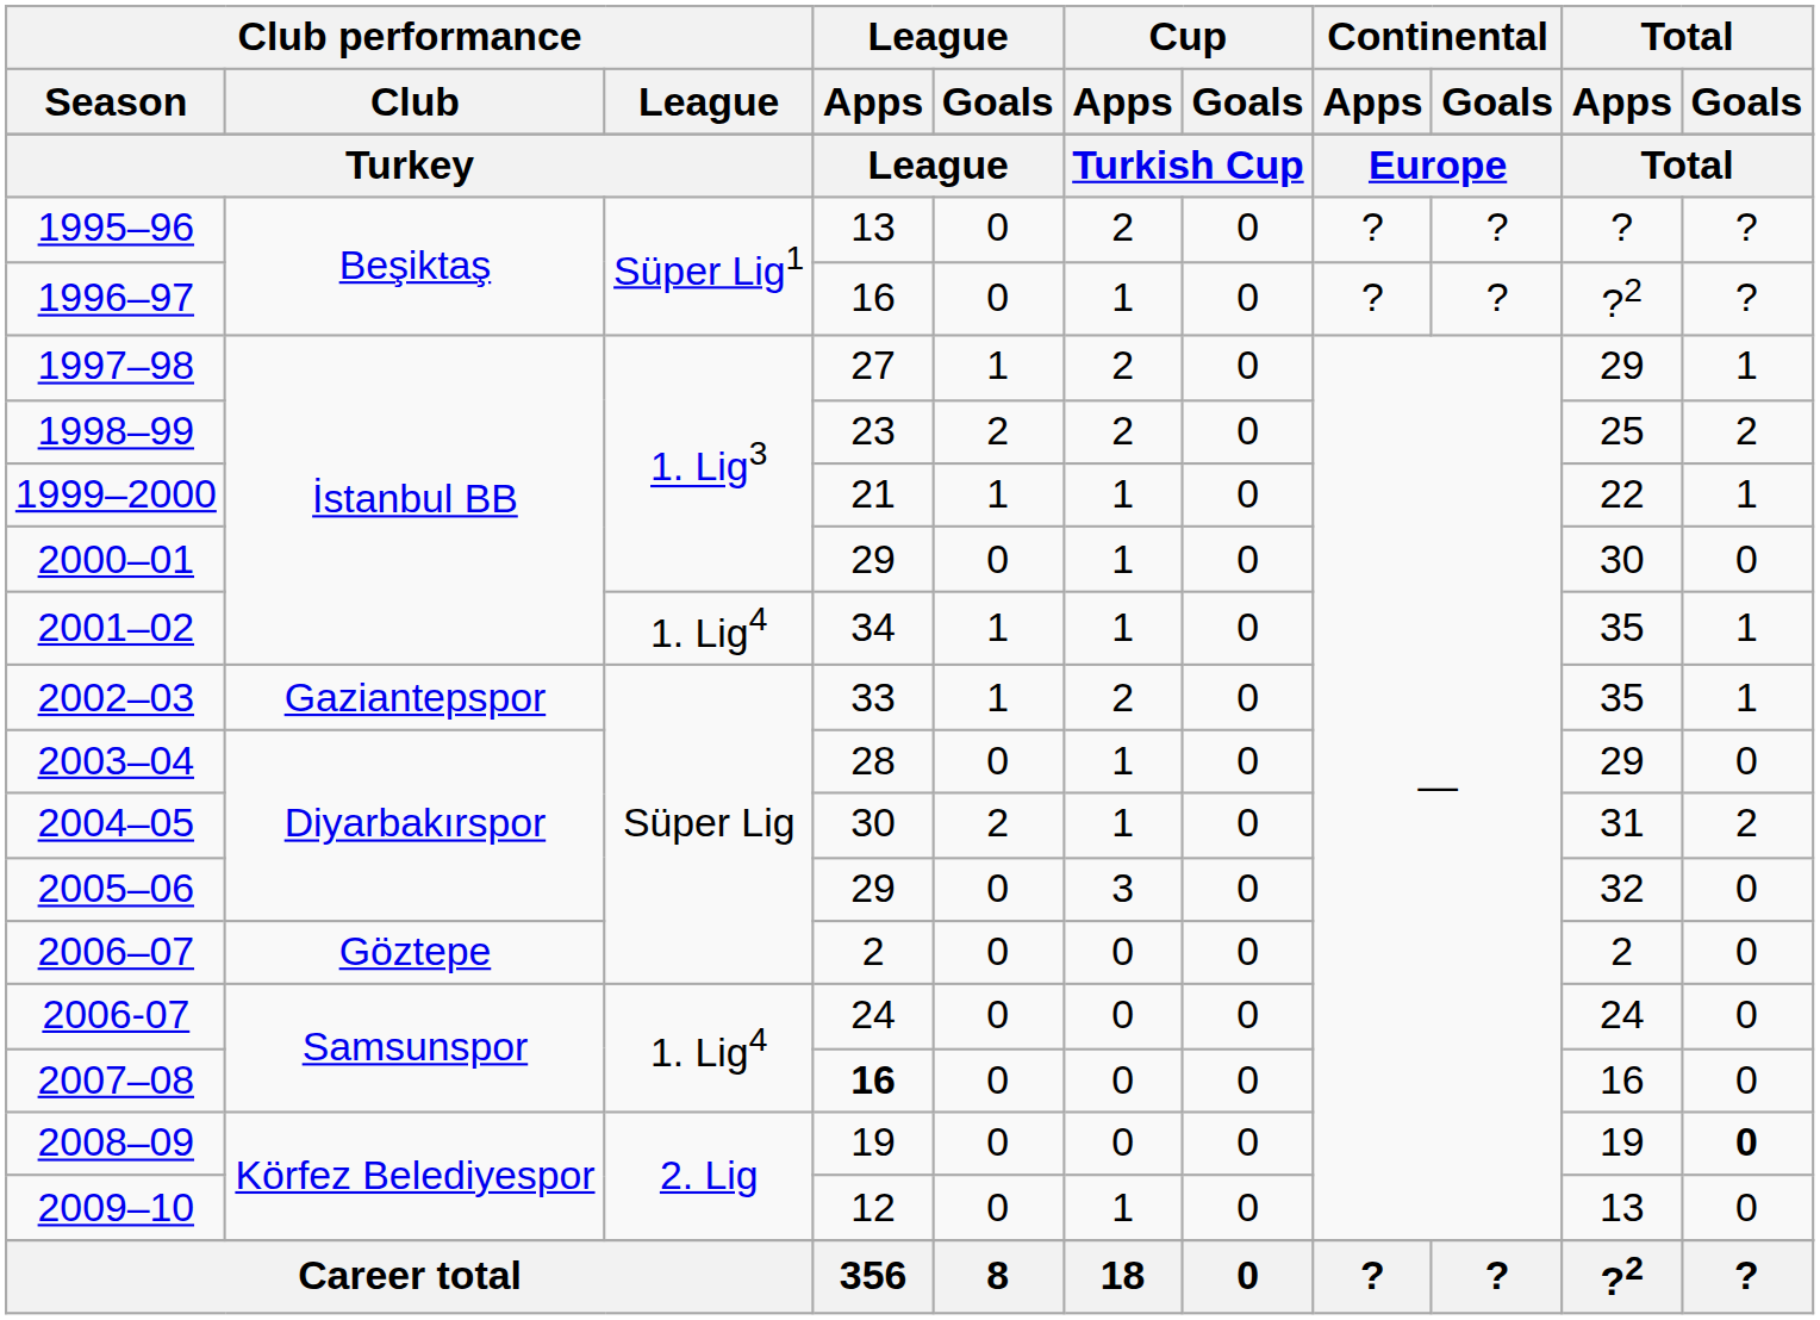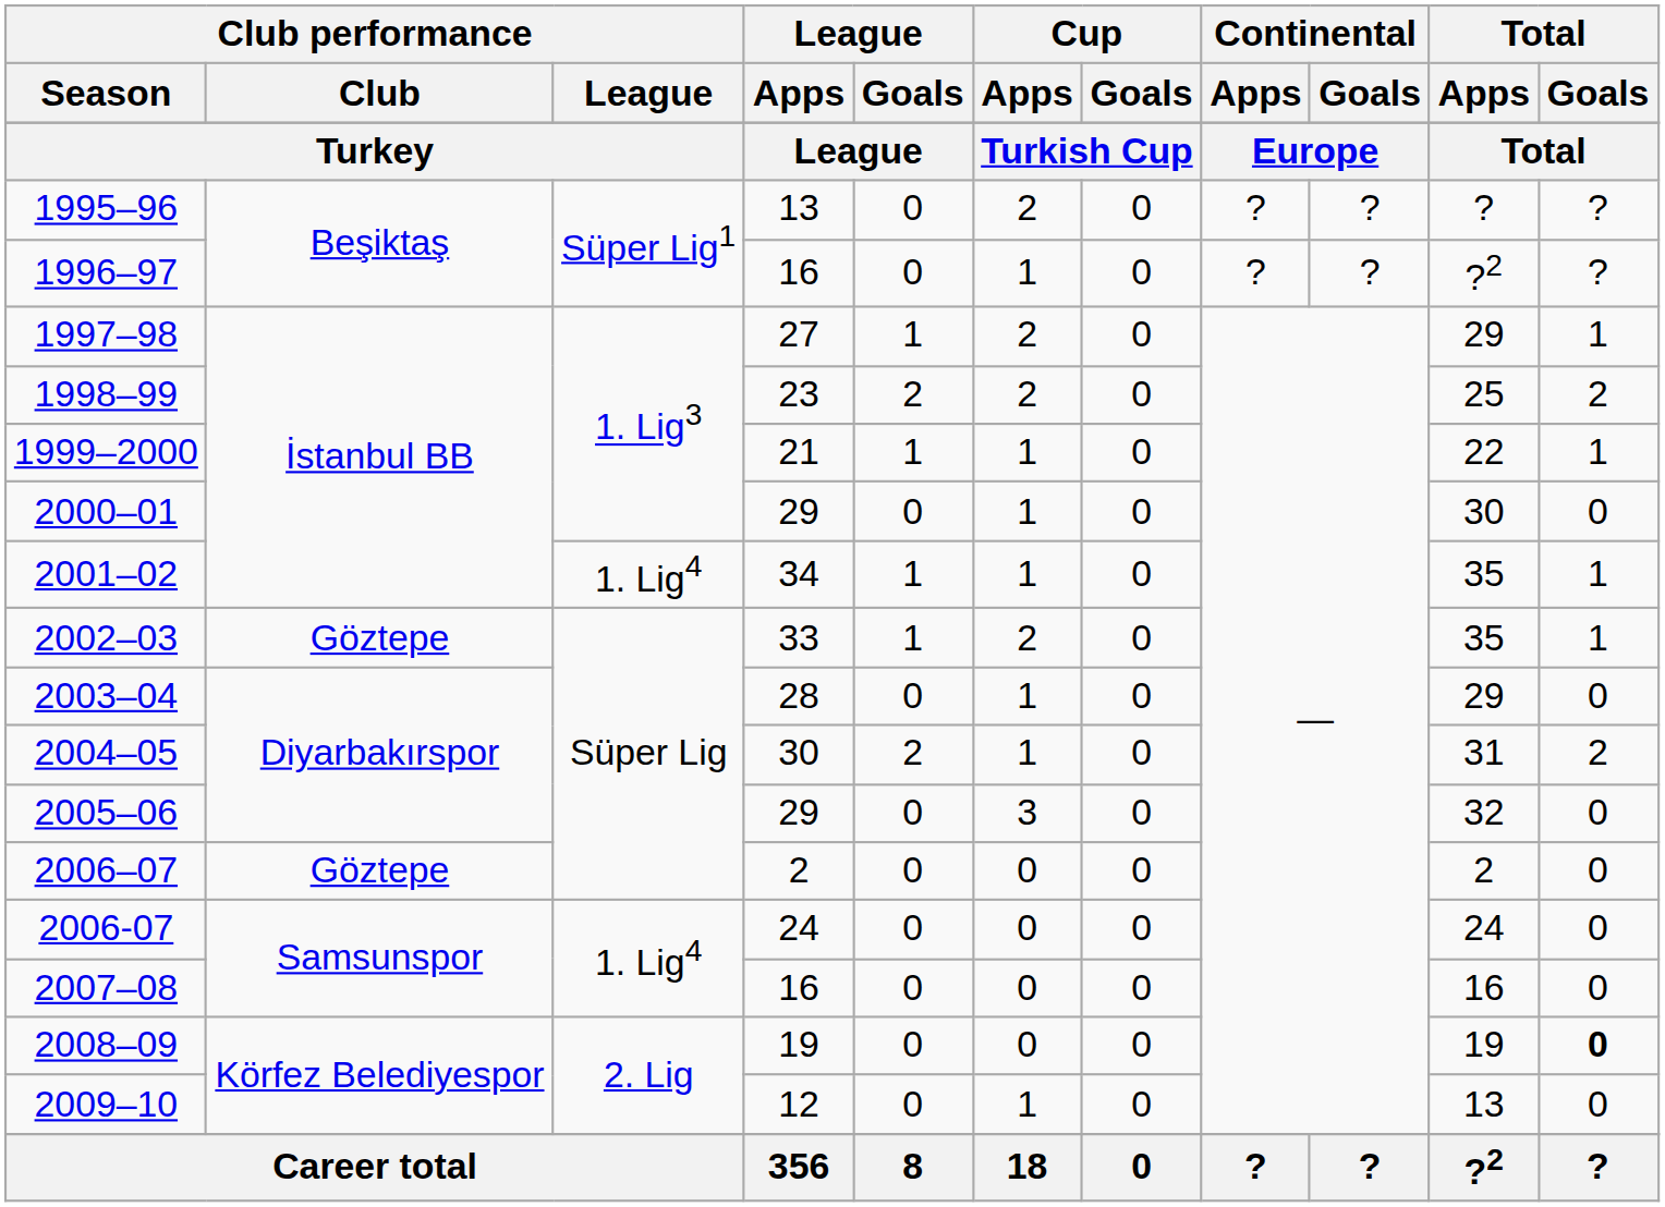2002–03 | Club performance / Club: Gaziantepspor -> Göztepe
2007–08 | League / Apps: bold -> normal
